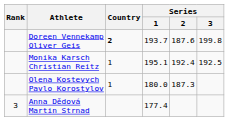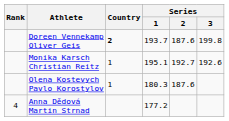Monika Karsch Christian Reitz | Series / 2: 192.4 -> 192.7
Monika Karsch Christian Reitz | Series / 3: 192.5 -> 192.6
Olena Kostevych Pavlo Korostylov | Series / 1: 180.0 -> 180.3
Olena Kostevych Pavlo Korostylov | Series / 2: 187.3 -> 187.6
Anna Dědová Martin Strnad | Rank: 3 -> 4
Anna Dědová Martin Strnad | Series / 1: 177.4 -> 177.2
